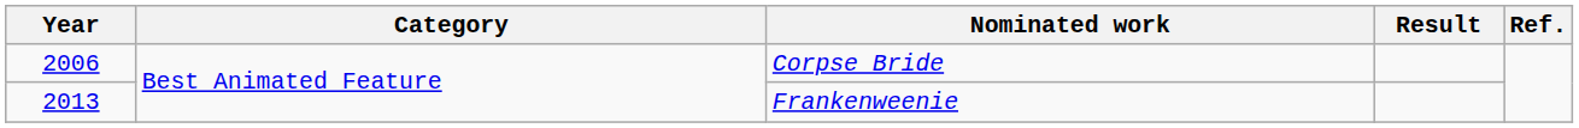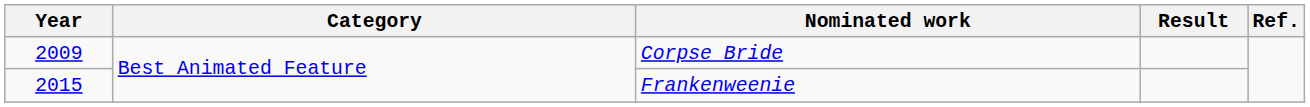Corpse Bride | Year: 2006 -> 2009
Frankenweenie | Year: 2013 -> 2015
